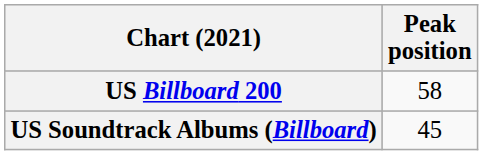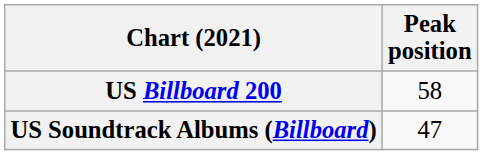US Soundtrack Albums (Billboard) | Peak position: 45 -> 47
